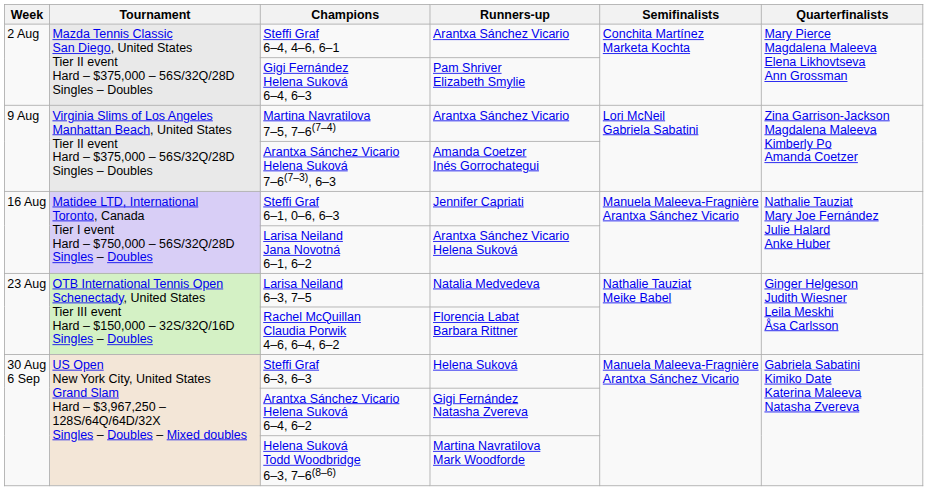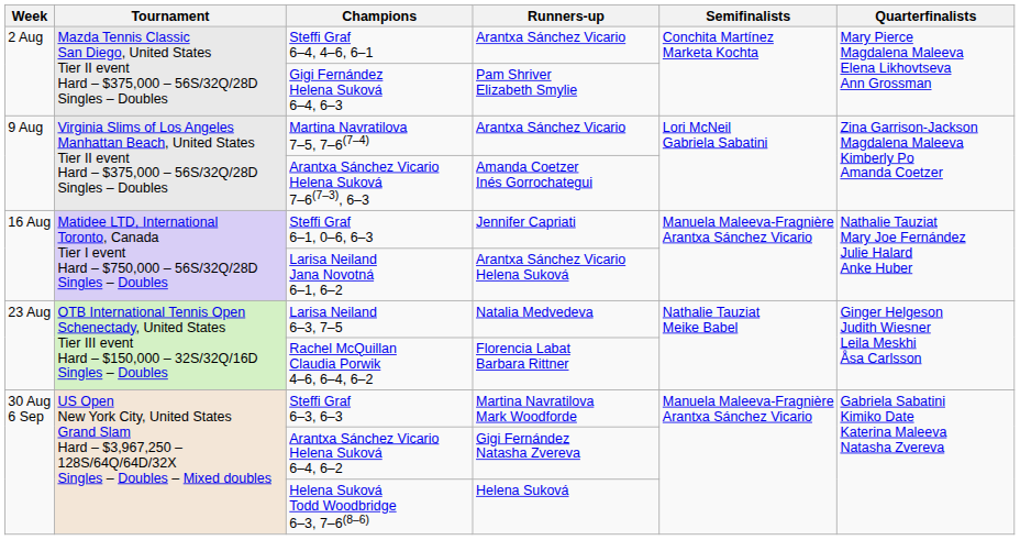Steffi Graf 6–3, 6–3 | Runners-up: Helena Suková -> Martina Navratilova Mark Woodforde
Helena Suková Todd Woodbridge 6–3, 7–6(8–6) | Runners-up: Martina Navratilova Mark Woodforde -> Helena Suková
